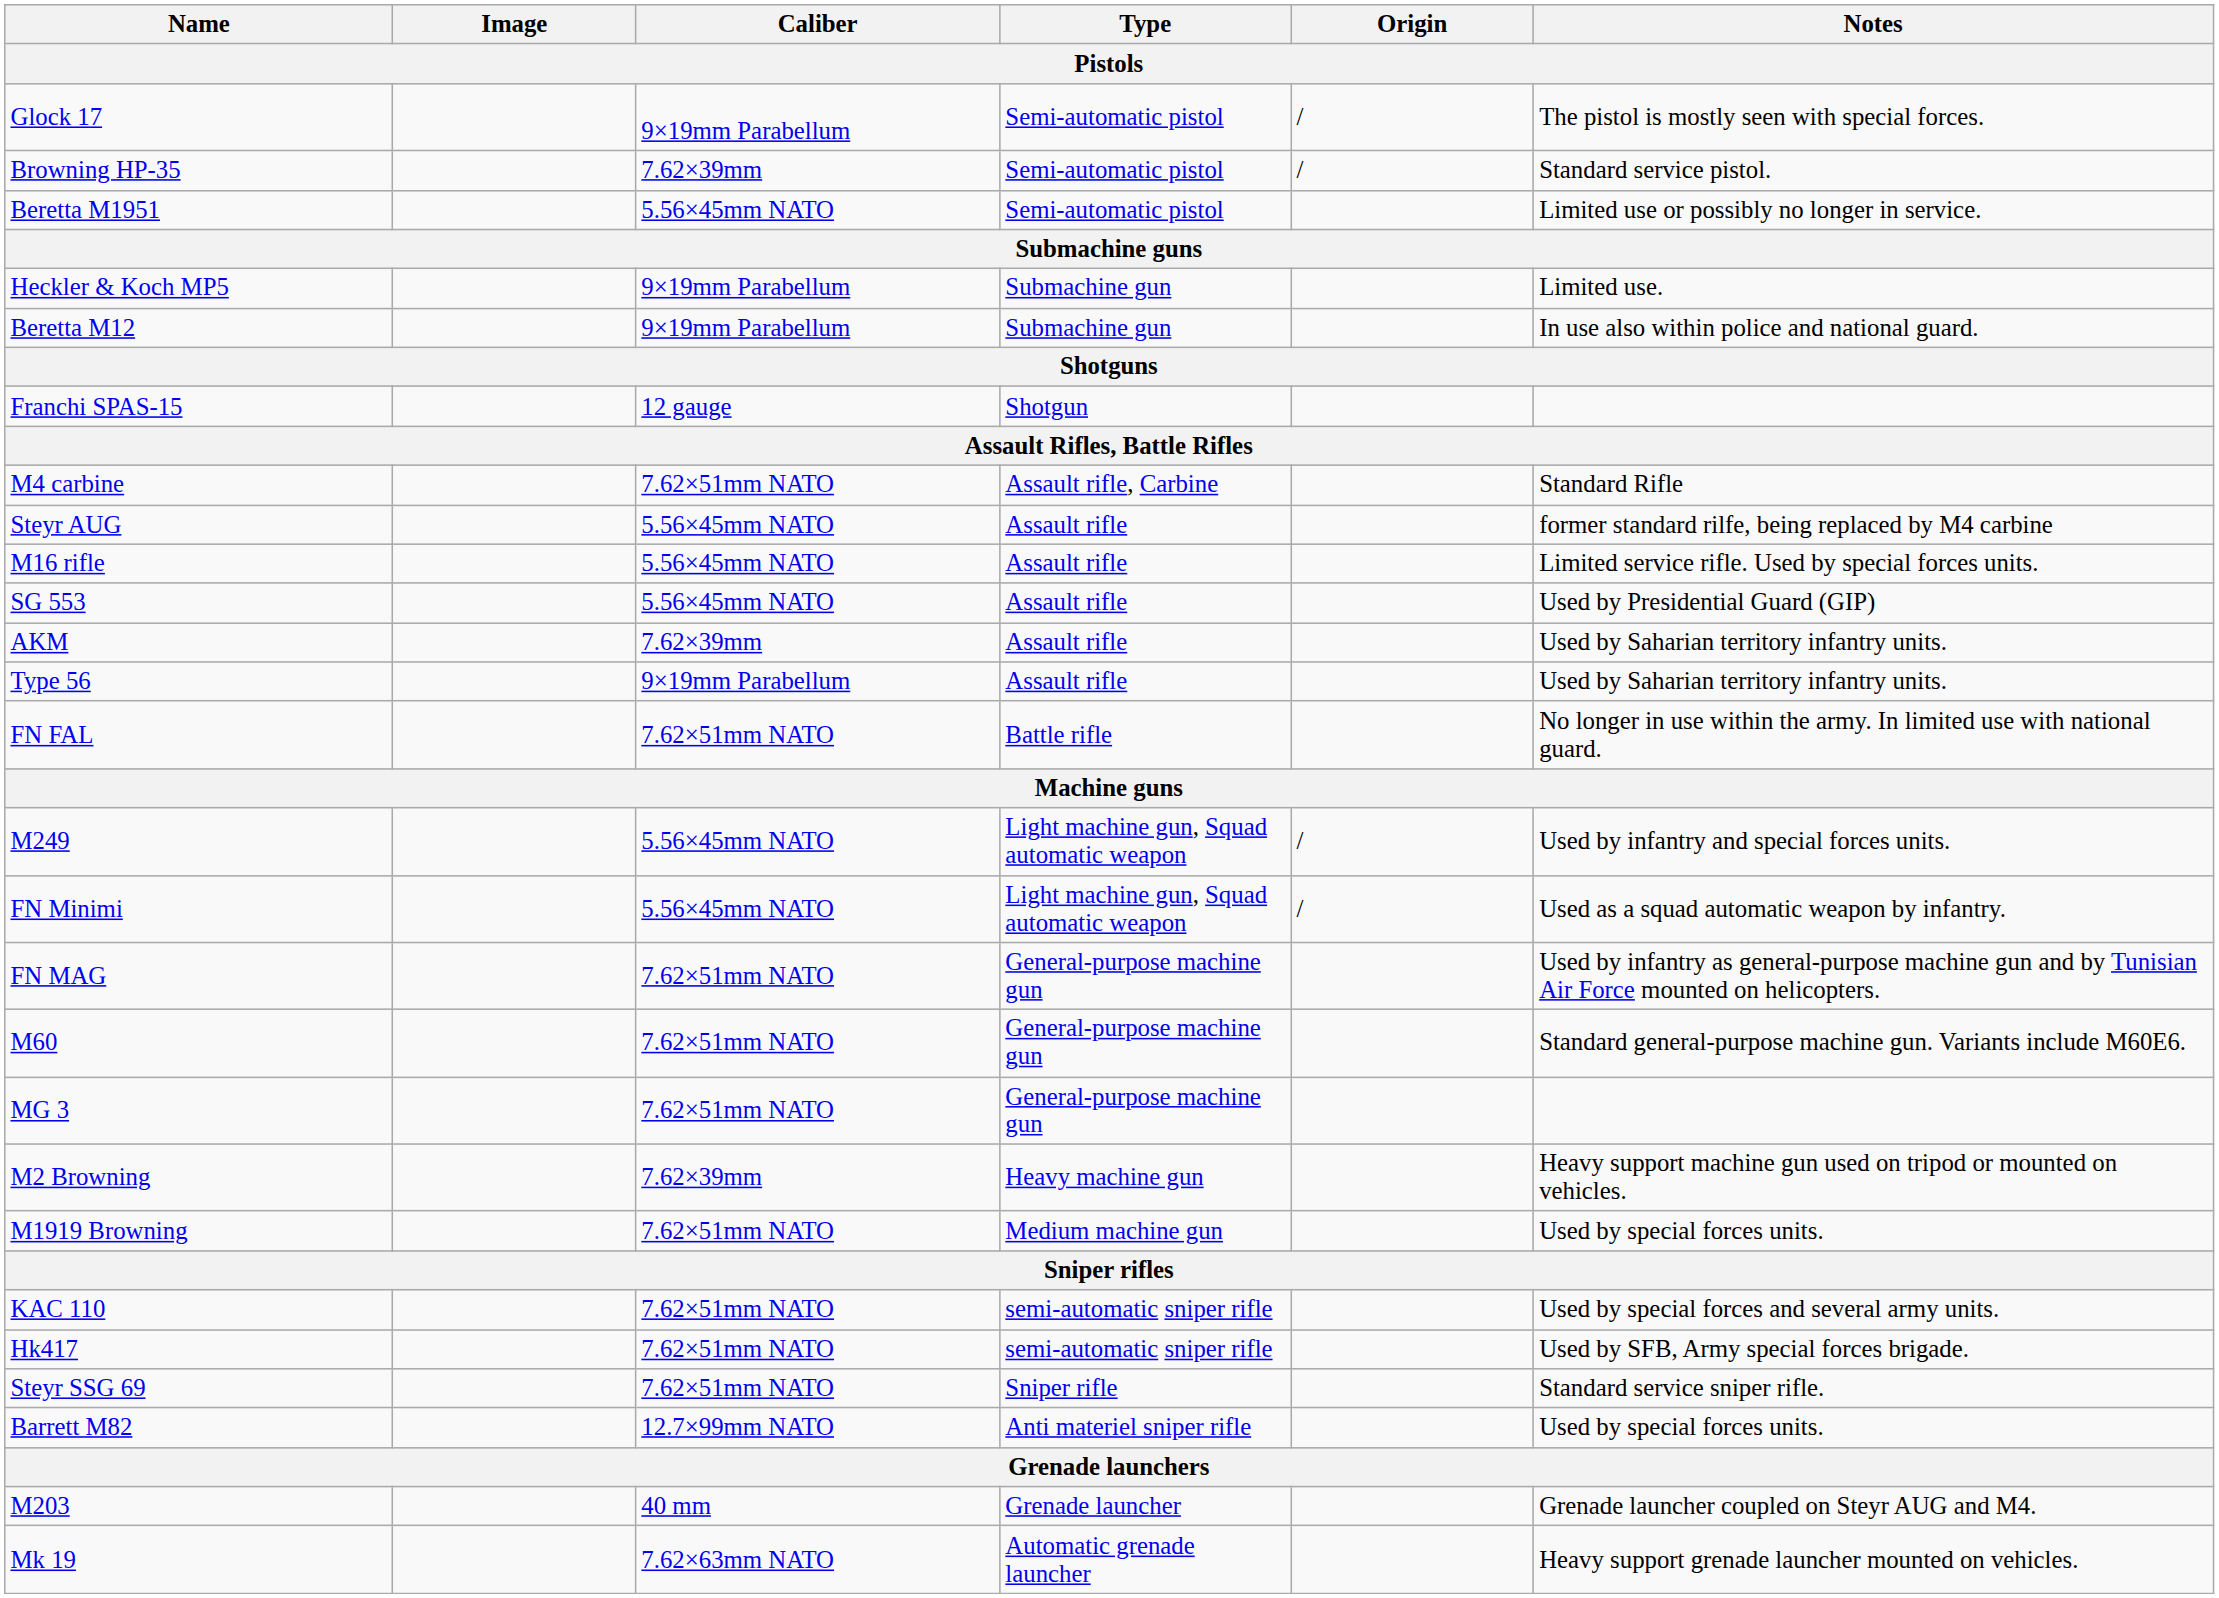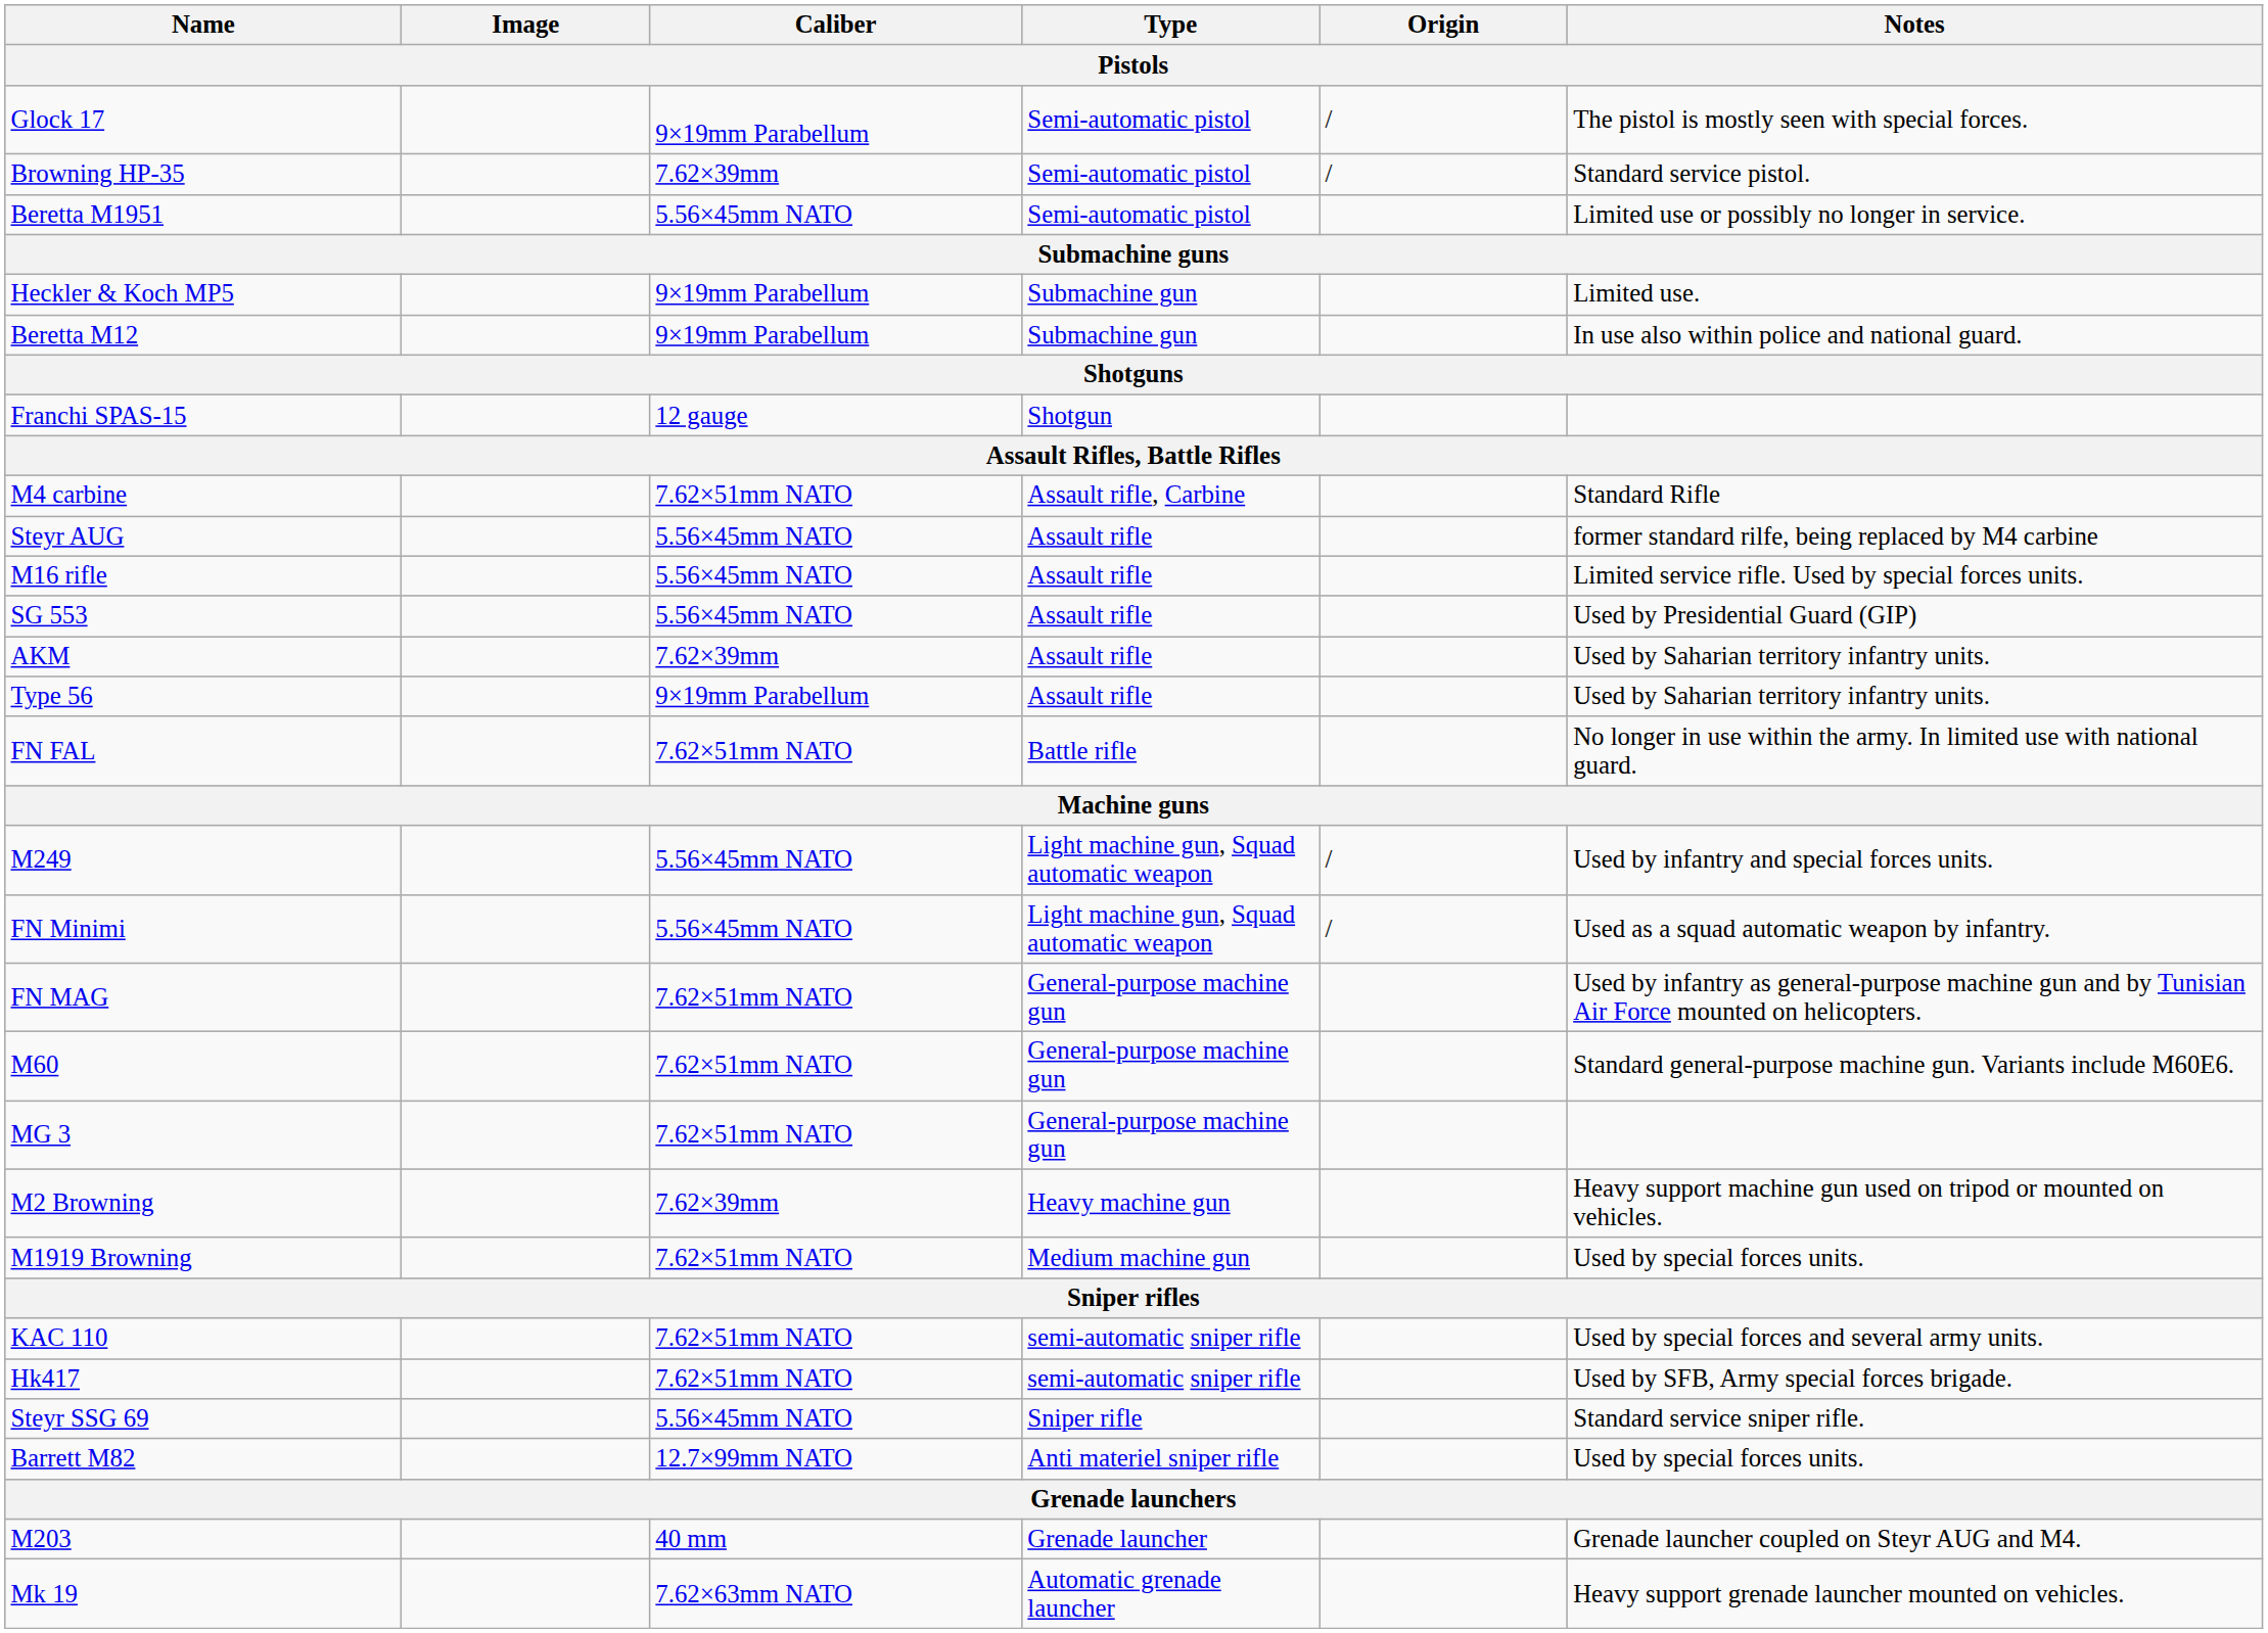Steyr SSG 69 | Caliber: 7.62×51mm NATO -> 5.56×45mm NATO
